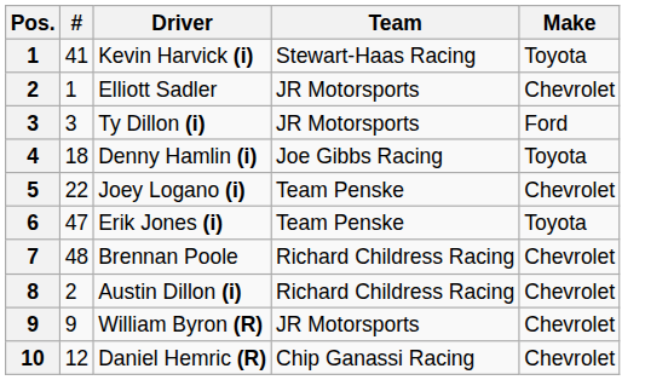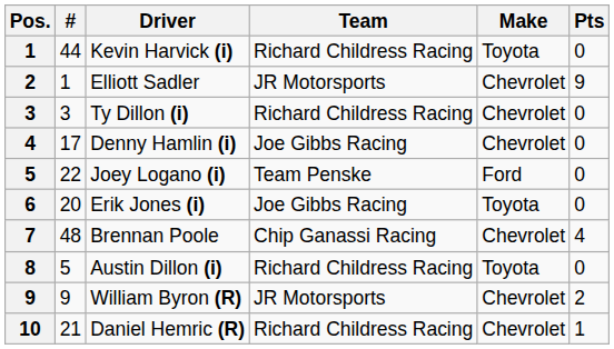+ column: Pts | 0 | 9 | 0 | 0 | 0 | 0 | 4 | 0 | 2 | 1
Kevin Harvick (i) | #: 41 -> 44
Kevin Harvick (i) | Team: Stewart-Haas Racing -> Richard Childress Racing
Ty Dillon (i) | Team: JR Motorsports -> Richard Childress Racing
Ty Dillon (i) | Make: Ford -> Chevrolet
Denny Hamlin (i) | #: 18 -> 17
Denny Hamlin (i) | Make: Toyota -> Chevrolet
Joey Logano (i) | Make: Chevrolet -> Ford
Erik Jones (i) | #: 47 -> 20
Erik Jones (i) | Team: Team Penske -> Joe Gibbs Racing
Brennan Poole | Team: Richard Childress Racing -> Chip Ganassi Racing
Austin Dillon (i) | #: 2 -> 5
Austin Dillon (i) | Make: Chevrolet -> Toyota
Daniel Hemric (R) | #: 12 -> 21
Daniel Hemric (R) | Team: Chip Ganassi Racing -> Richard Childress Racing
